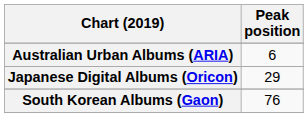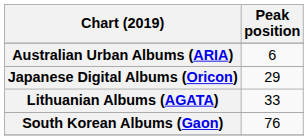+ row: Lithuanian Albums (AGATA) | 33
